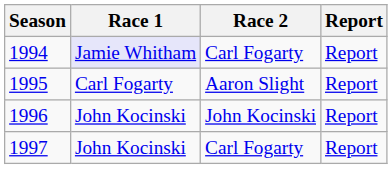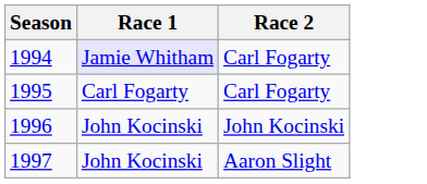- column: Report | Report | Report | Report | Report
1995 | Race 2: Aaron Slight -> Carl Fogarty
1997 | Race 2: Carl Fogarty -> Aaron Slight
